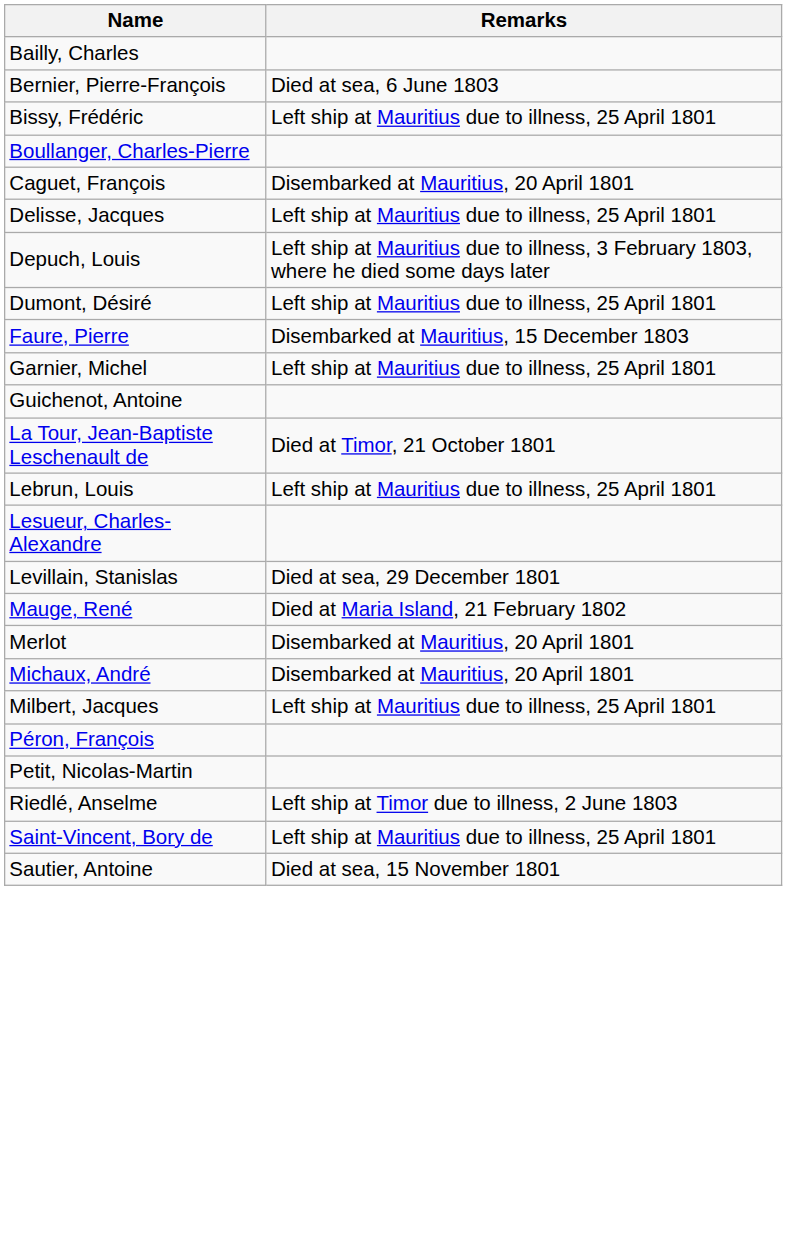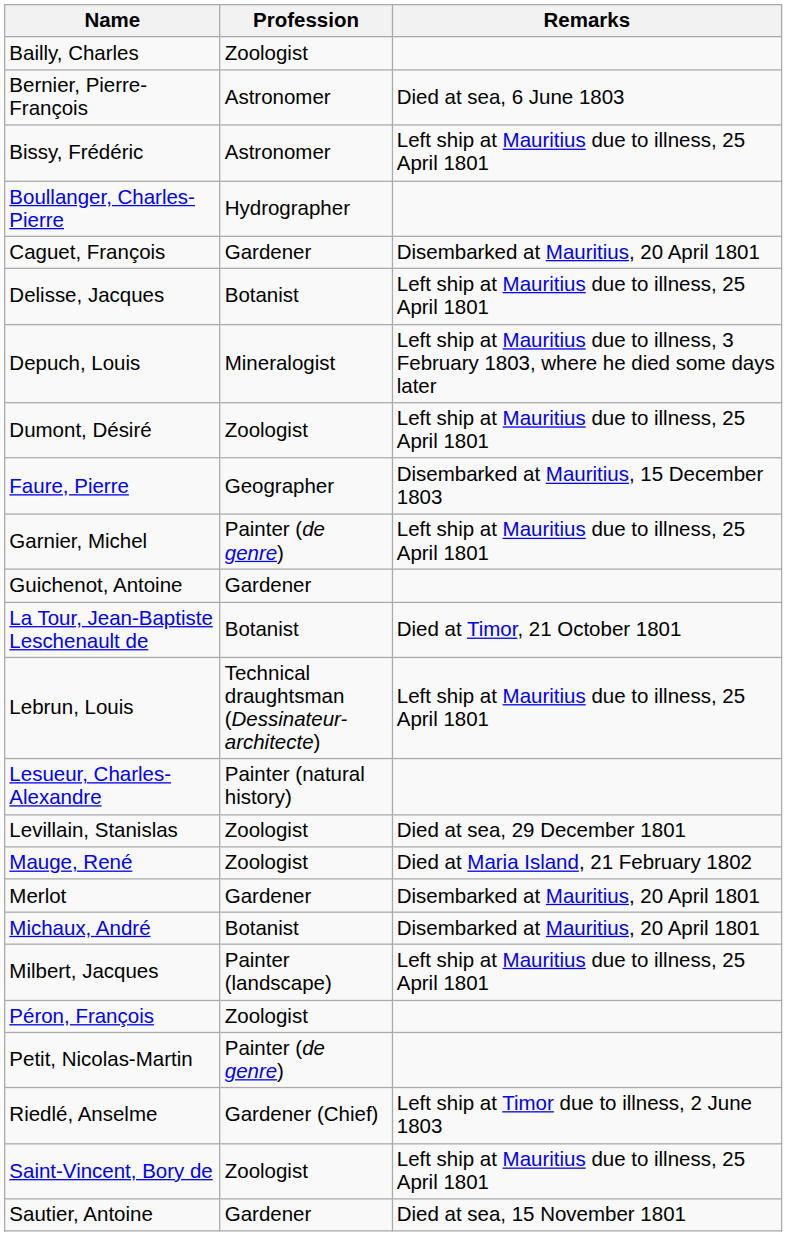+ column: Profession | Zoologist | Astronomer | Astronomer | Hydrographer | Gardener | Botanist | Mineralogist | Zoologist | Geographer | Painter (de genre) | Gardener | Botanist | Technical draughtsman (Dessinateur-architecte) | Painter (natural history) | Zoologist | Zoologist | Gardener | Botanist | Painter (landscape) | Zoologist | Painter (de genre) | Gardener (Chief) | Zoologist | Gardener
